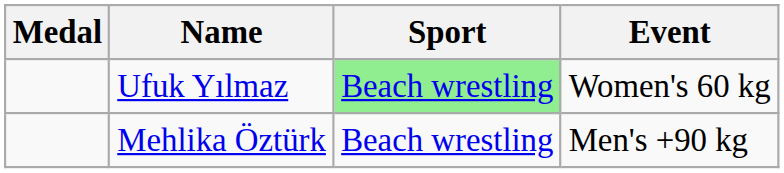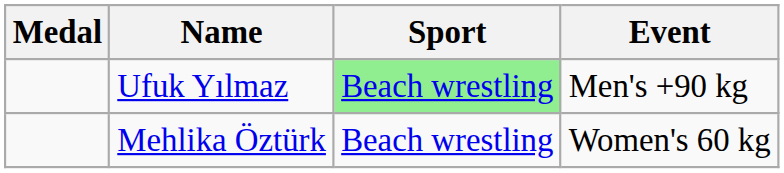Ufuk Yılmaz | Event: Women's 60 kg -> Men's +90 kg
Mehlika Öztürk | Event: Men's +90 kg -> Women's 60 kg
